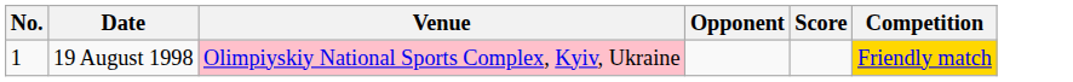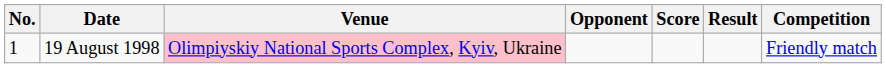+ column: Result
19 August 1998 | Competition: gold background -> no background
